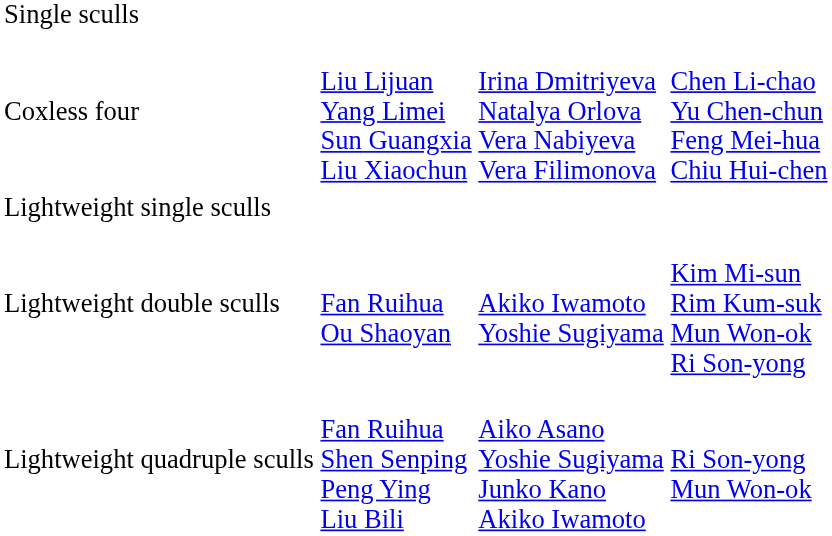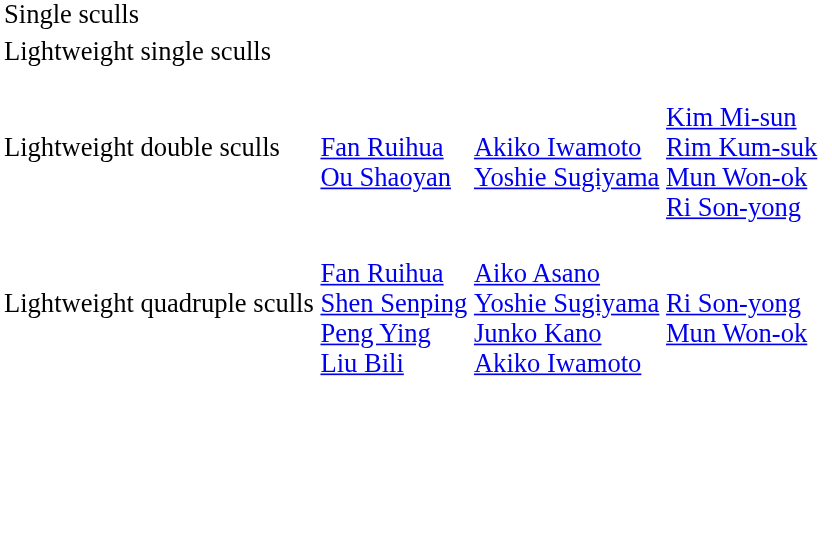- row: Coxless four | Liu Lijuan Yang Limei Sun Guangxia Liu Xiaochun | Irina Dmitriyeva Natalya Orlova Vera Nabiyeva Vera Filimonova | Chen Li-chao Yu Chen-chun Feng Mei-hua Chiu Hui-chen
